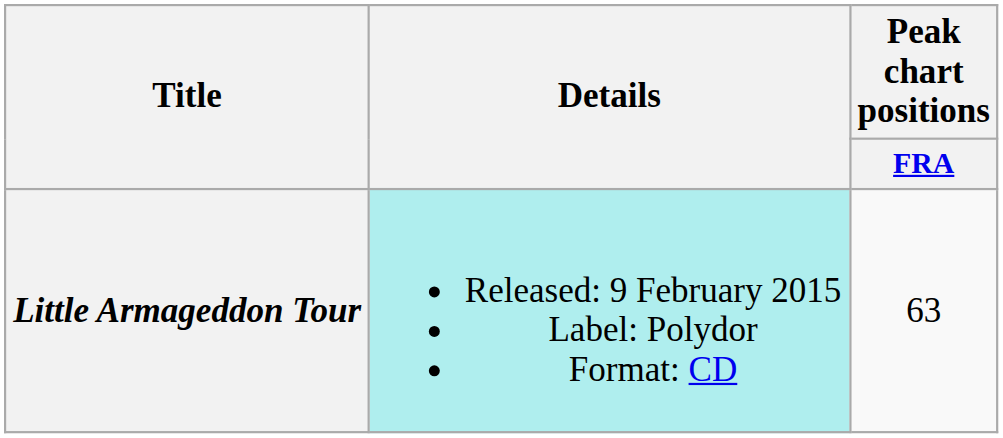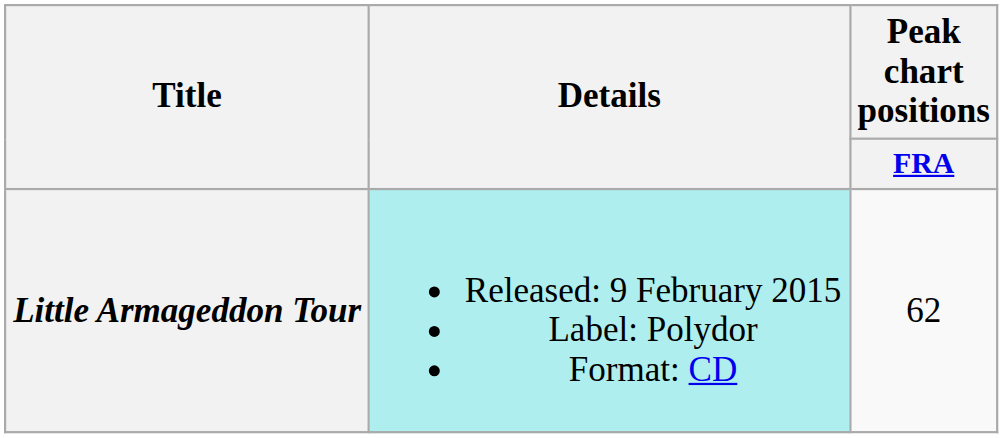Little Armageddon Tour | Peak chart positions / FRA: 63 -> 62
